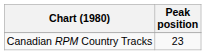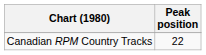Canadian RPM Country Tracks | Peak position: 23 -> 22
